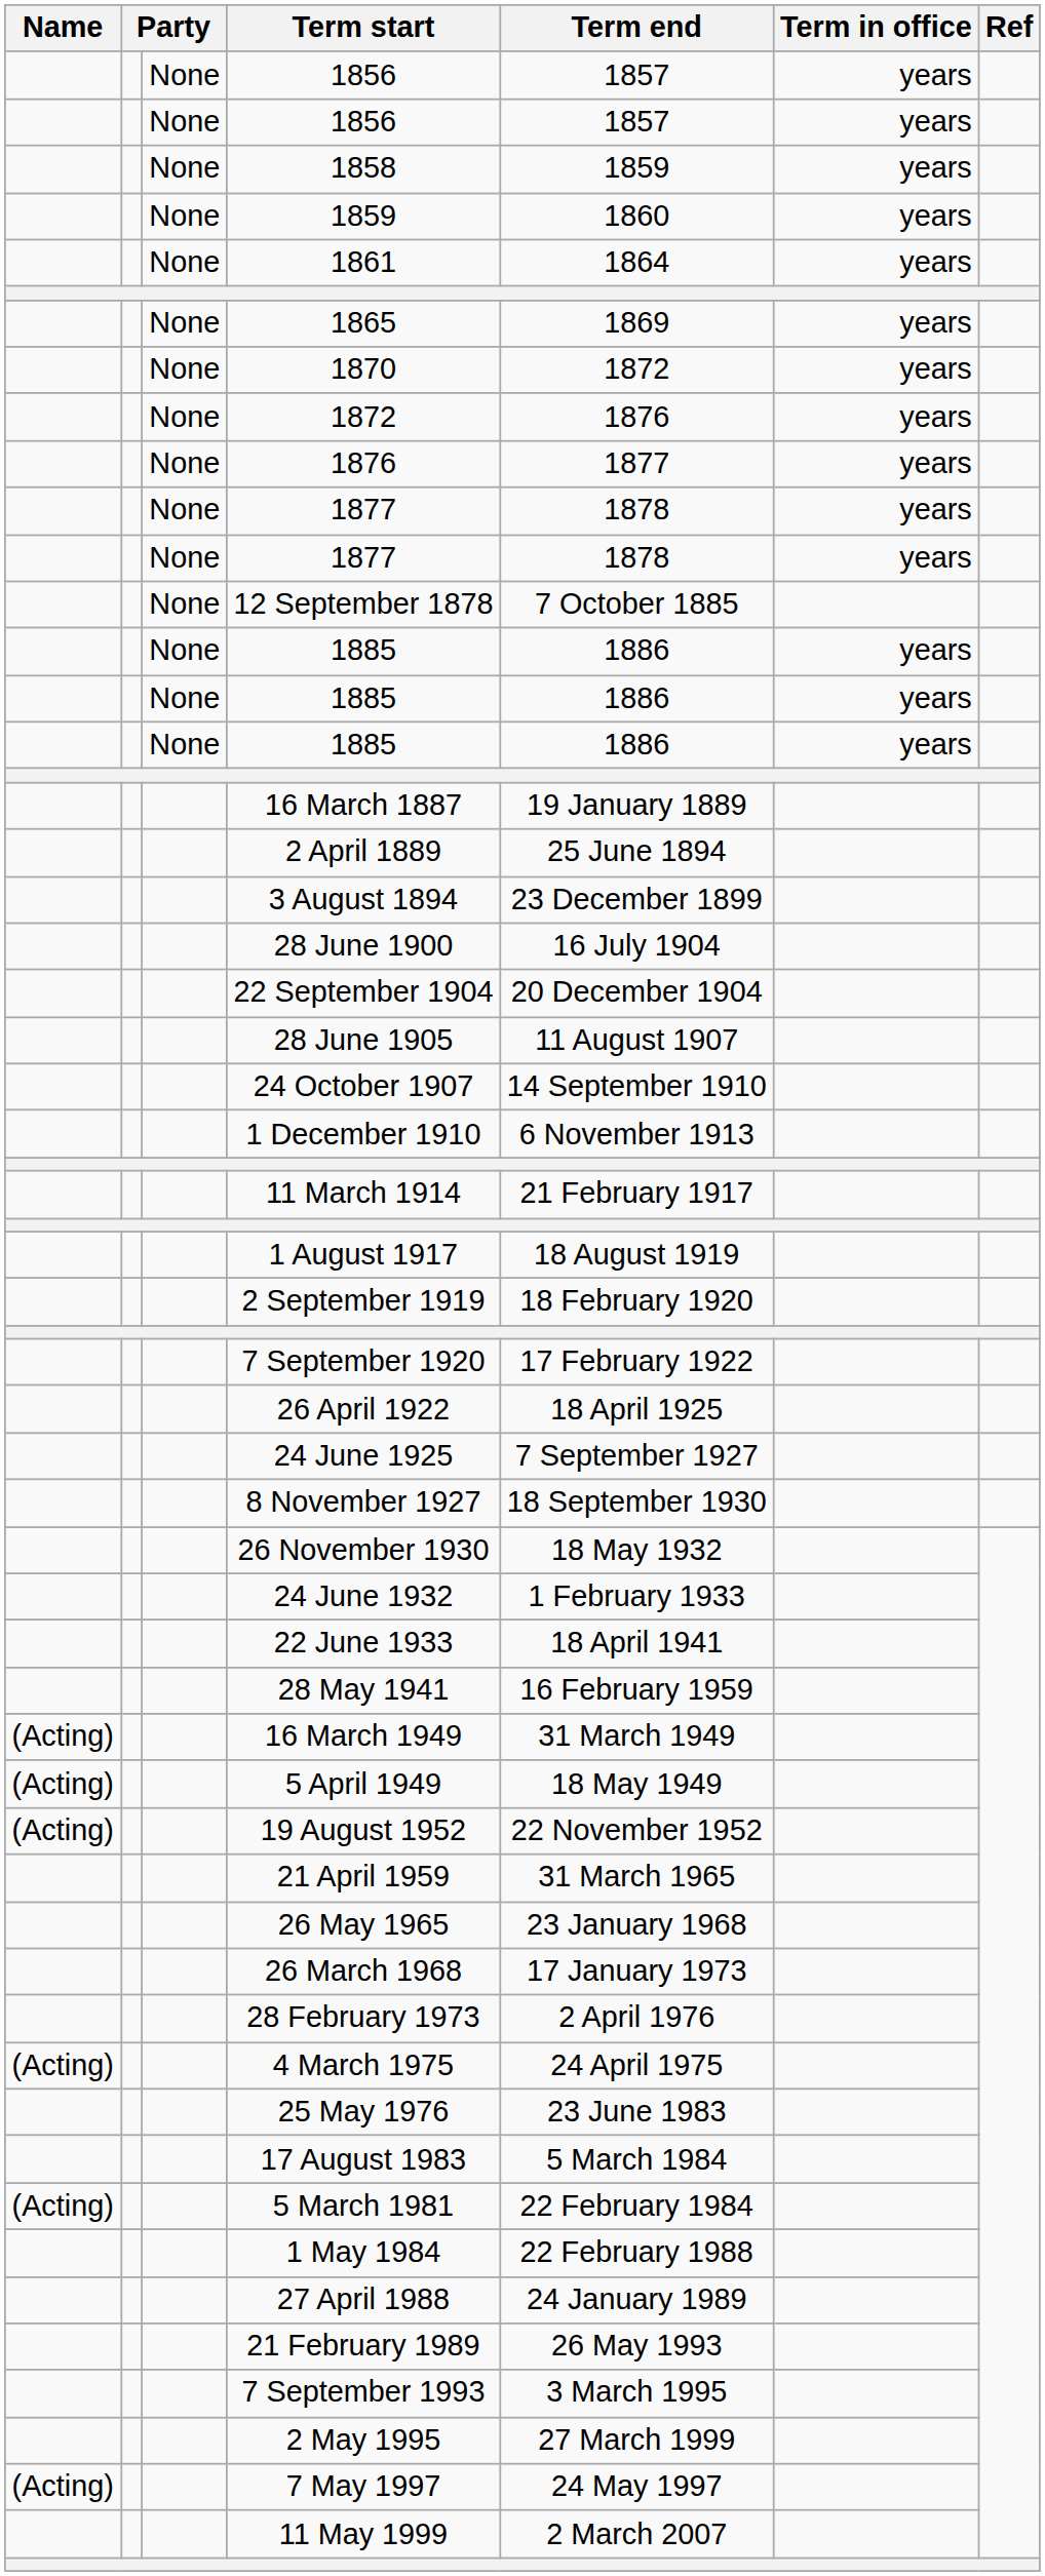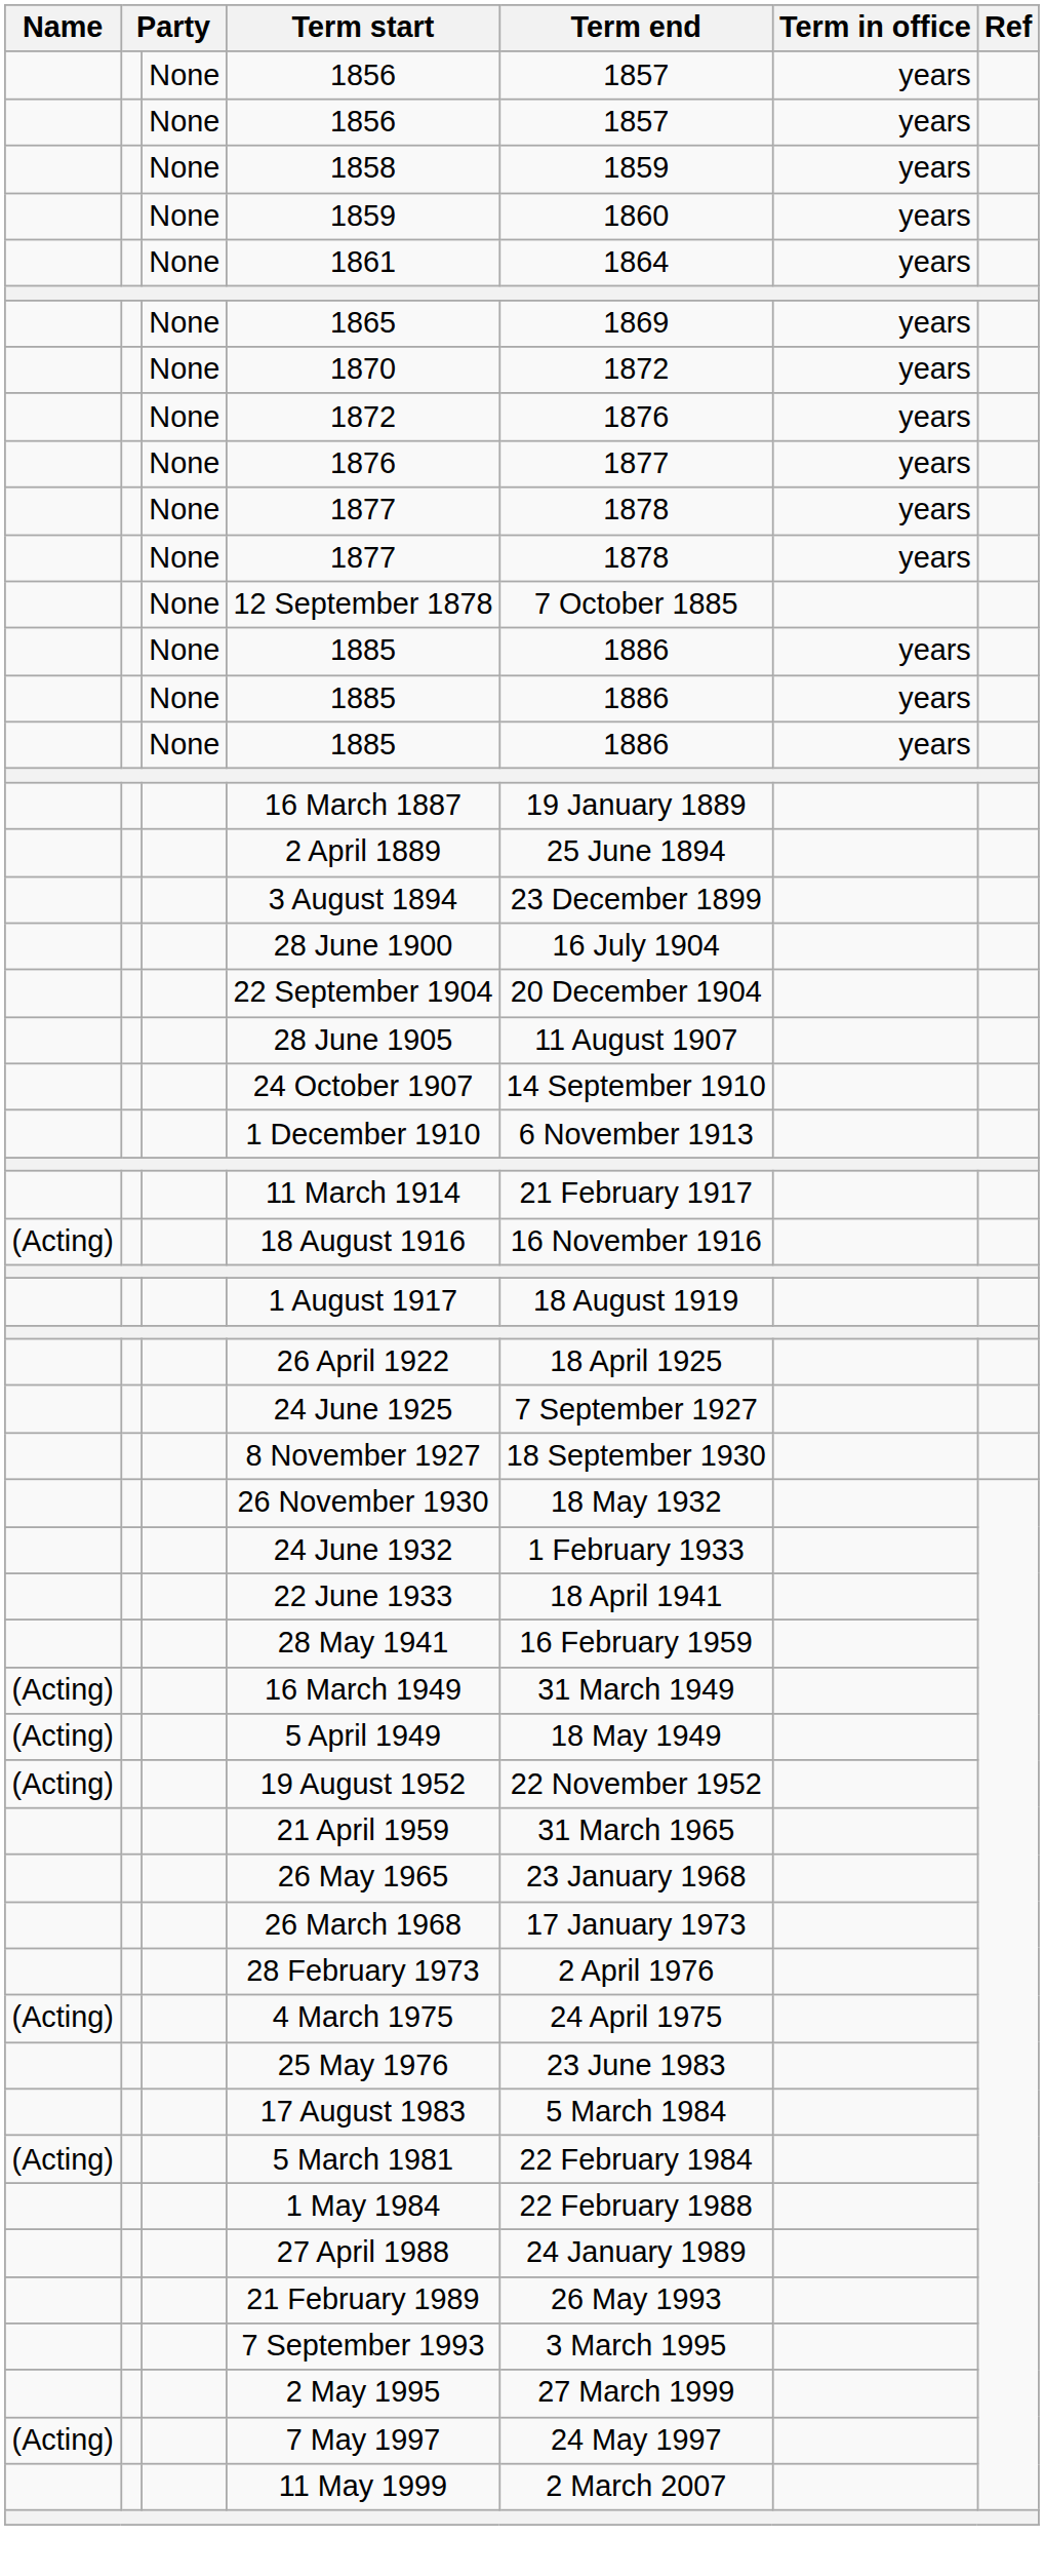+ row: (Acting) | 18 August 1916 | 16 November 1916
- row: 2 September 1919 | 18 February 1920
- row: 7 September 1920 | 17 February 1922
